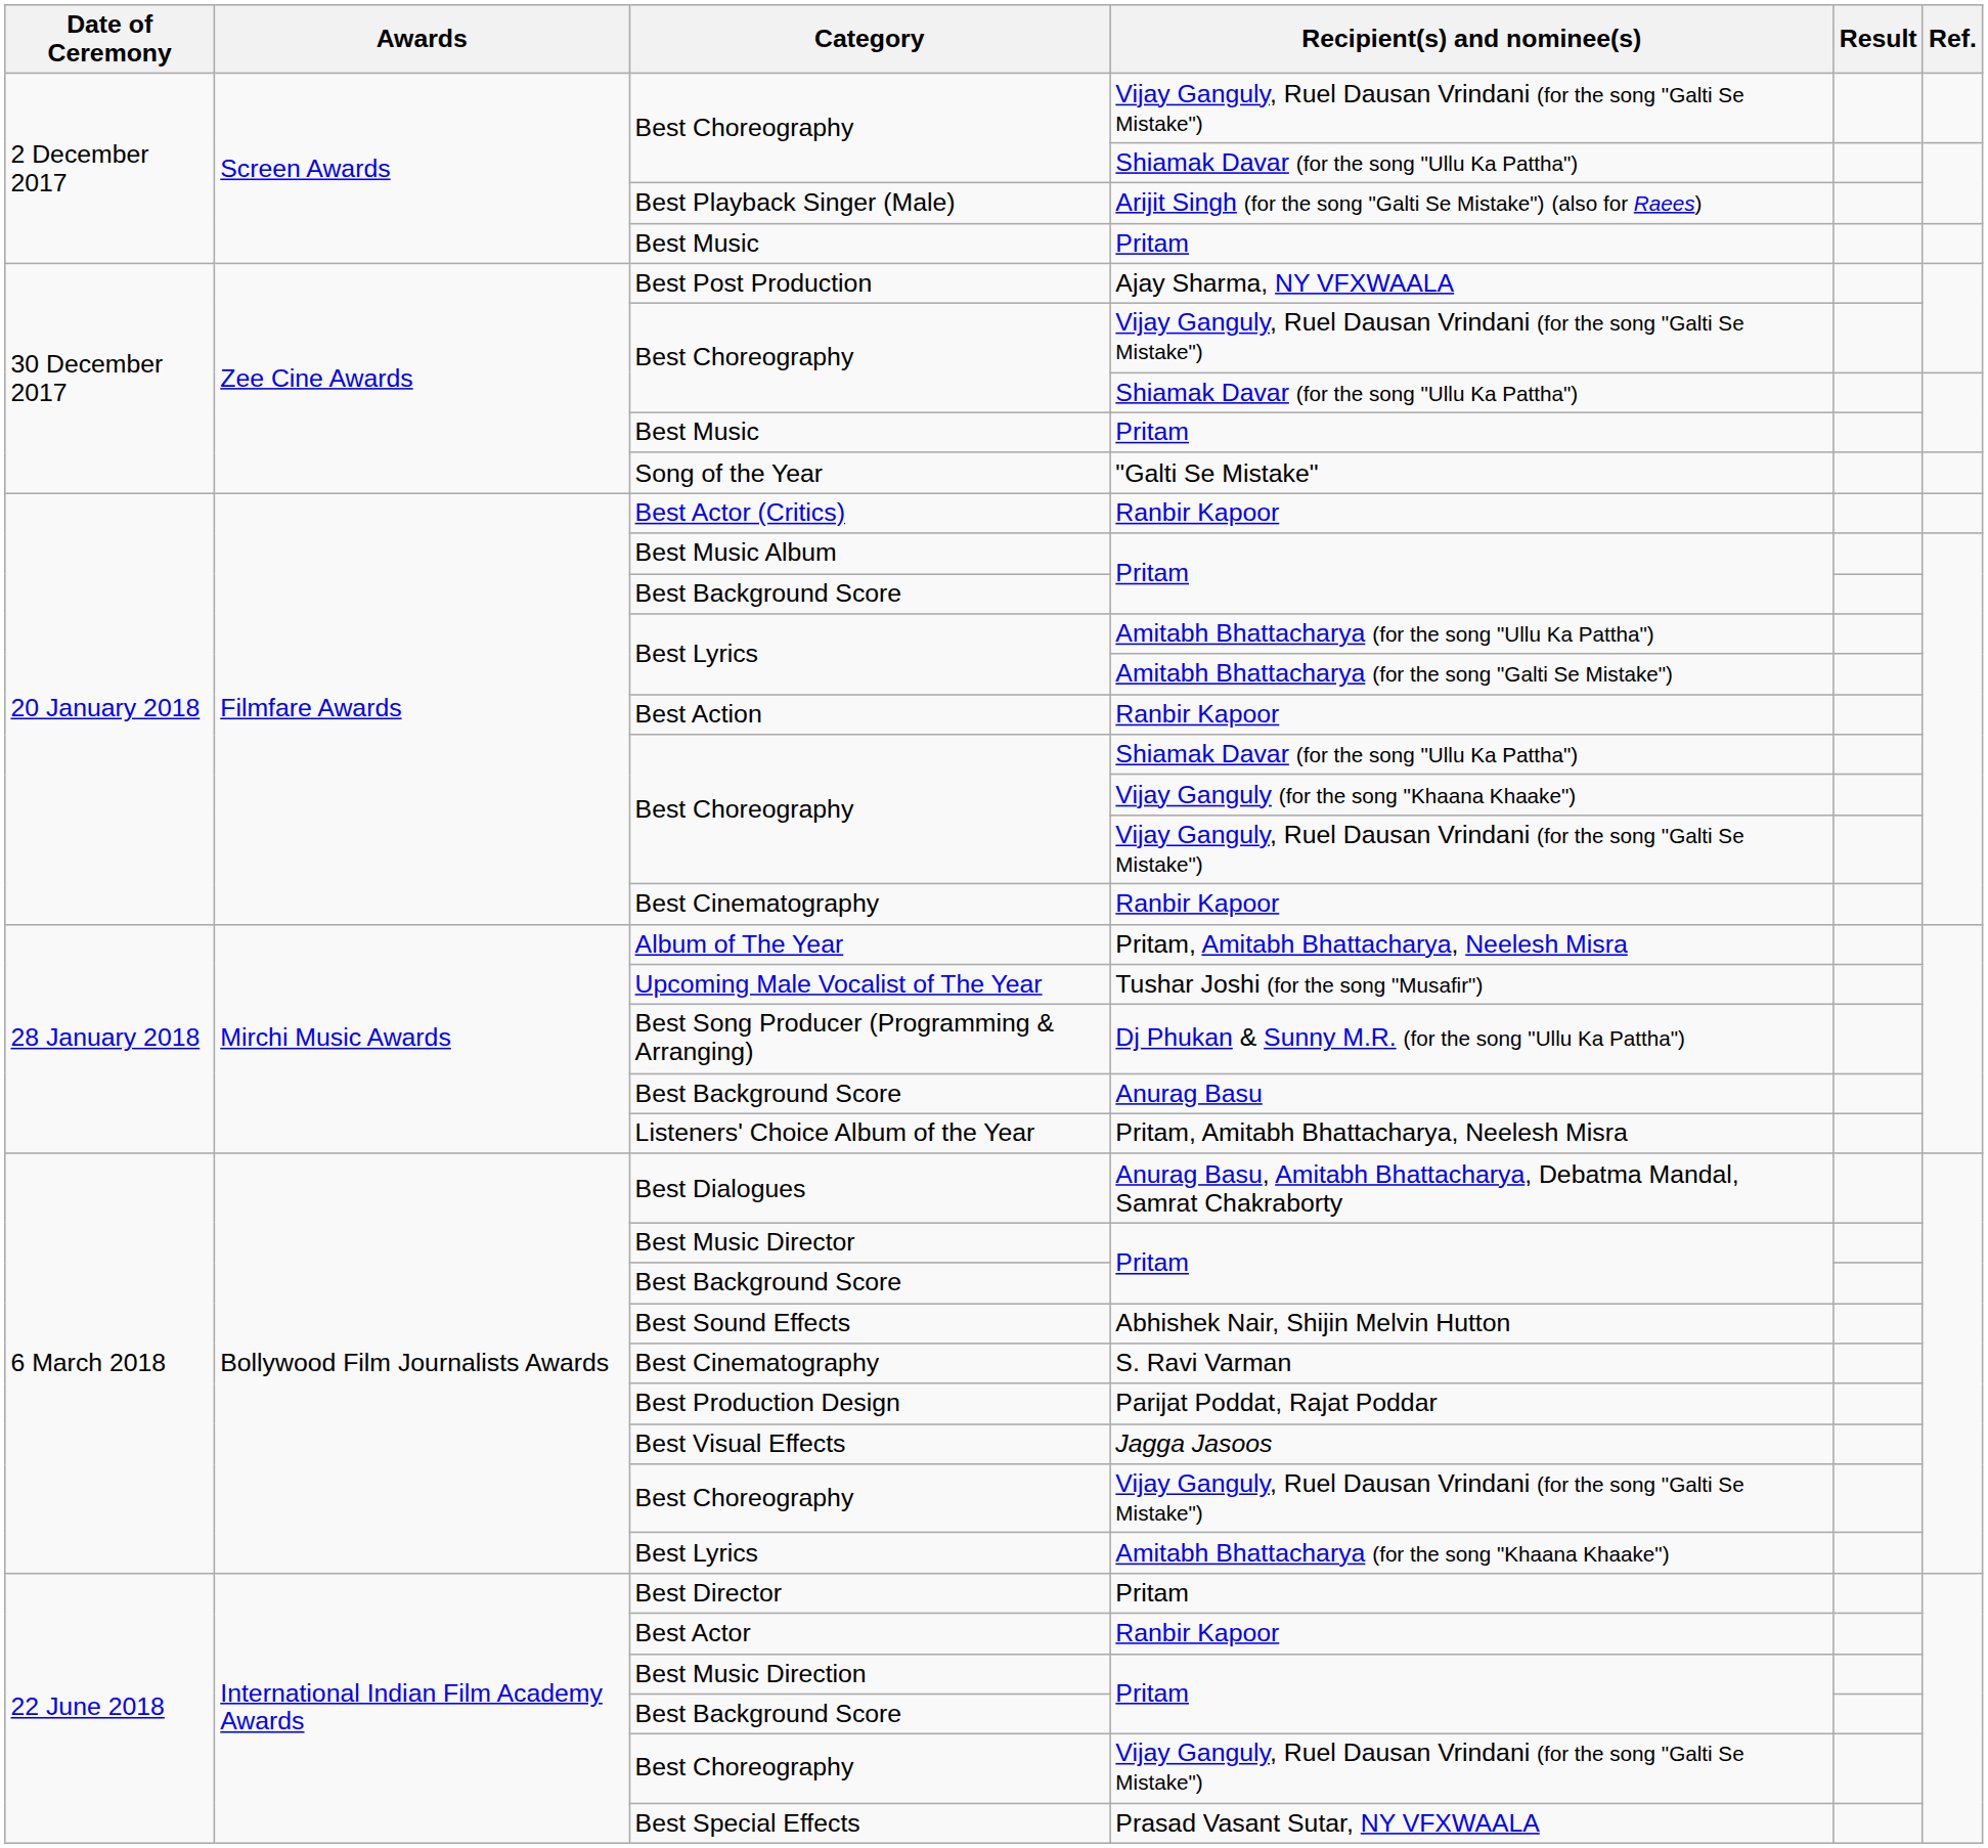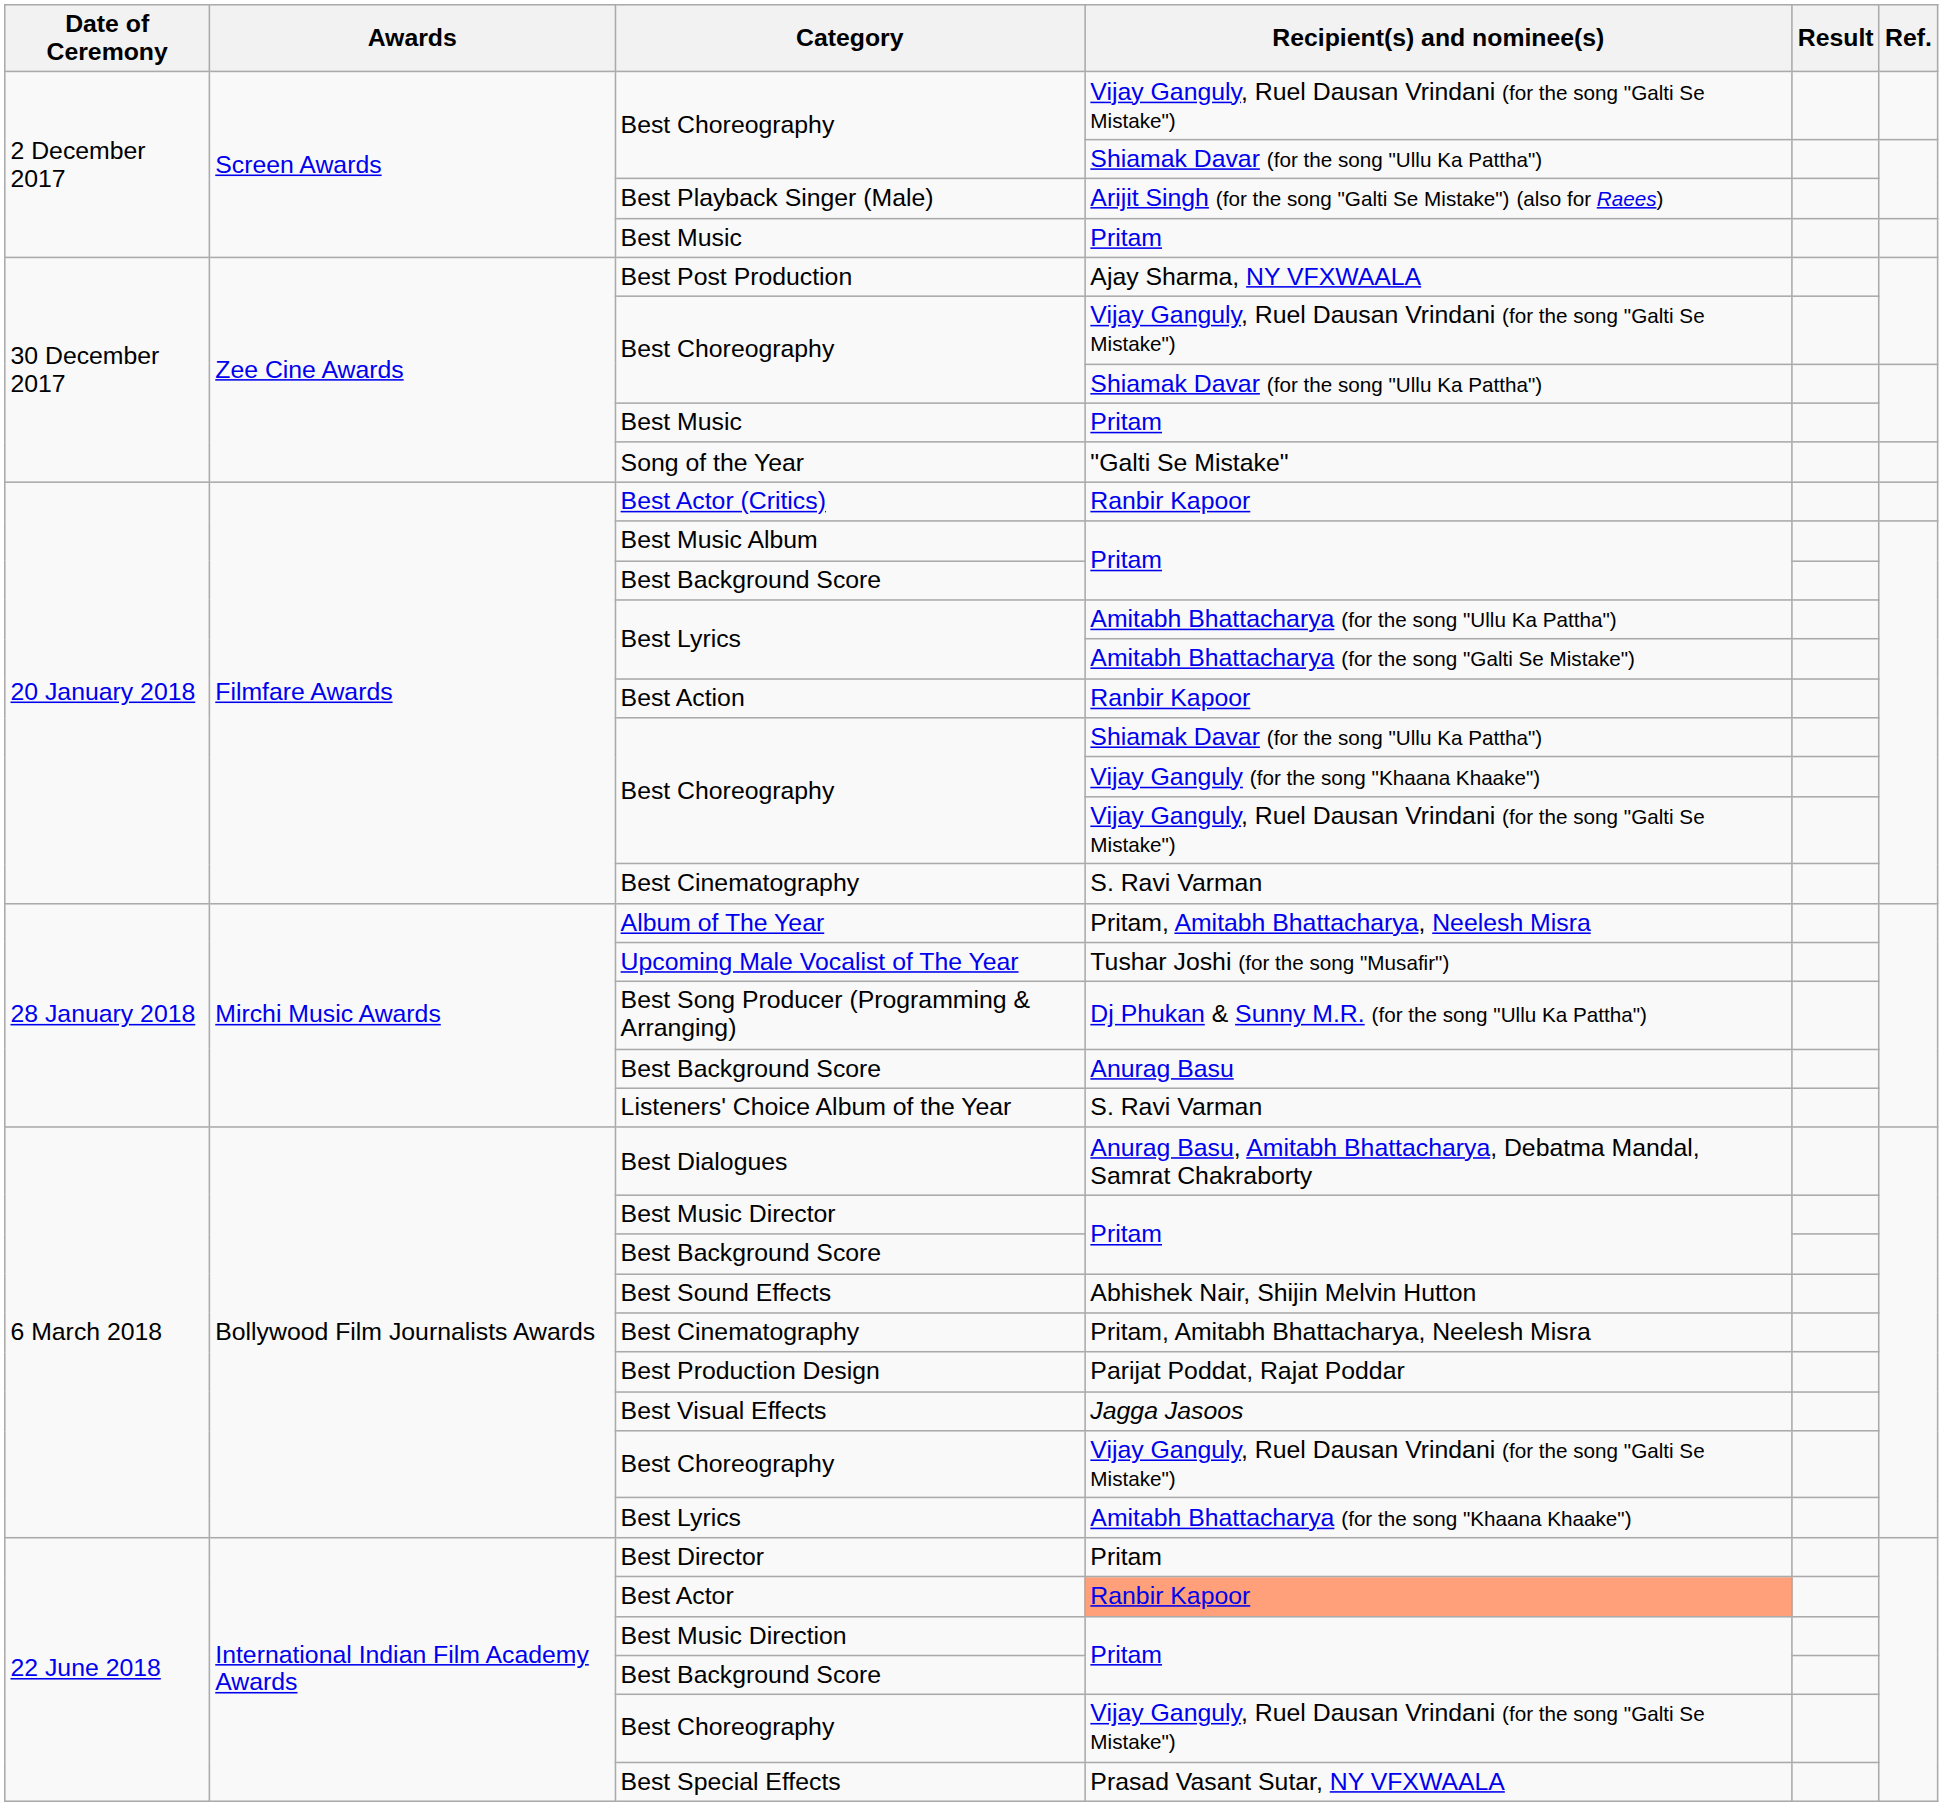20 January 2018 / Best Cinematography | Recipient(s) and nominee(s): Ranbir Kapoor -> S. Ravi Varman
Listeners' Choice Album of the Year | Recipient(s) and nominee(s): Pritam, Amitabh Bhattacharya, Neelesh Misra -> S. Ravi Varman
6 March 2018 / Best Cinematography | Recipient(s) and nominee(s): S. Ravi Varman -> Pritam, Amitabh Bhattacharya, Neelesh Misra
Best Actor | Recipient(s) and nominee(s): no background -> lightsalmon background
